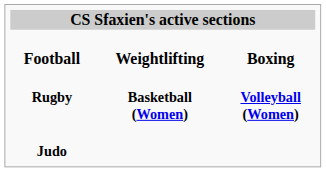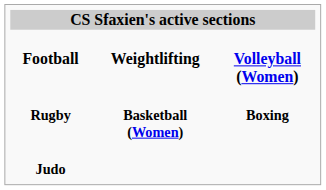Football | column 3: Boxing -> Volleyball (Women)
Rugby | column 3: Volleyball (Women) -> Boxing
